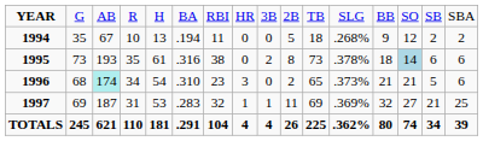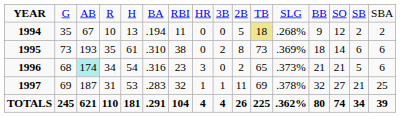1994 | column 11: no background -> khaki background
1995 | column 6: .316 -> .310
1995 | column 12: .378% -> .369%
1995 | column 14: lightblue background -> no background
1996 | column 6: .310 -> .316
1997 | column 12: .369% -> .378%
